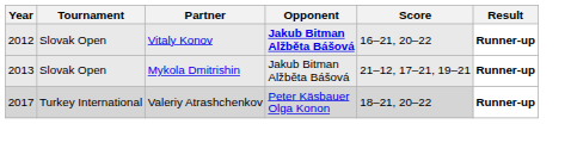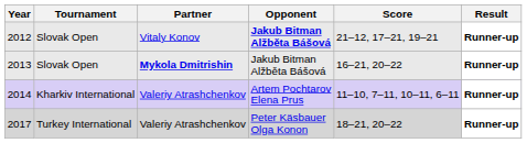2012 | Score: 16–21, 20–22 -> 21–12, 17–21, 19–21
2013 | Partner: normal -> bold
2013 | Score: 21–12, 17–21, 19–21 -> 16–21, 20–22
+ row: 2014 | Kharkiv International | Valeriy Atrashchenkov | Artem Pochtarov Elena Prus | 11–10, 7–11, 10–11, 6–11 | Runner-up
